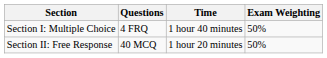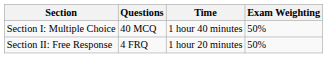Section I: Multiple Choice | Questions: 4 FRQ -> 40 MCQ
Section II: Free Response | Questions: 40 MCQ -> 4 FRQ
